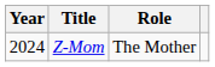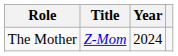columns swapped: Year <-> Role
